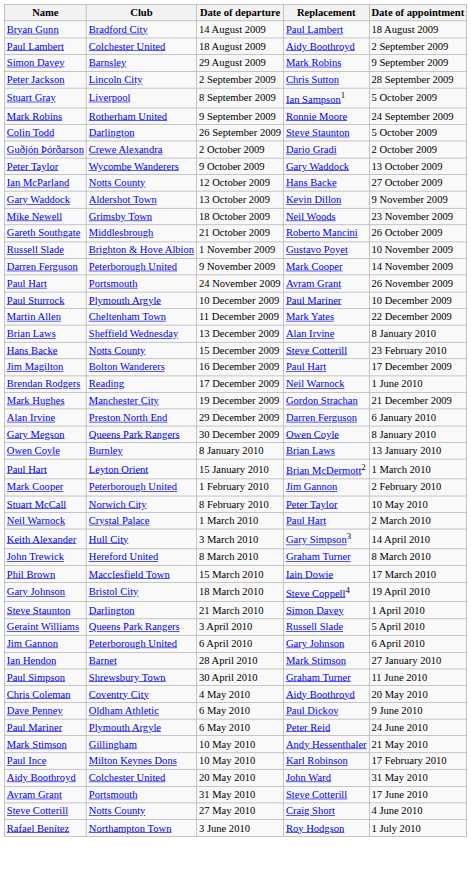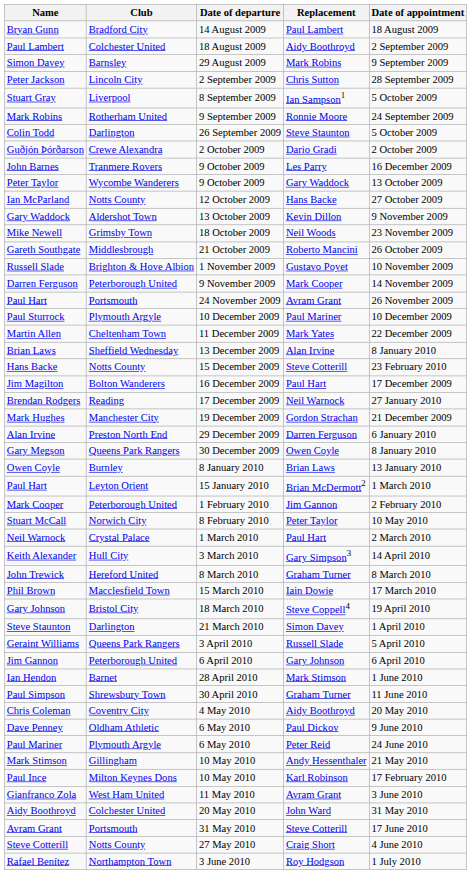+ row: John Barnes | Tranmere Rovers | 9 October 2009 | Les Parry | 16 December 2009
Brendan Rodgers | Date of appointment: 1 June 2010 -> 27 January 2010
Ian Hendon | Date of appointment: 27 January 2010 -> 1 June 2010
+ row: Gianfranco Zola | West Ham United | 11 May 2010 | Avram Grant | 3 June 2010
